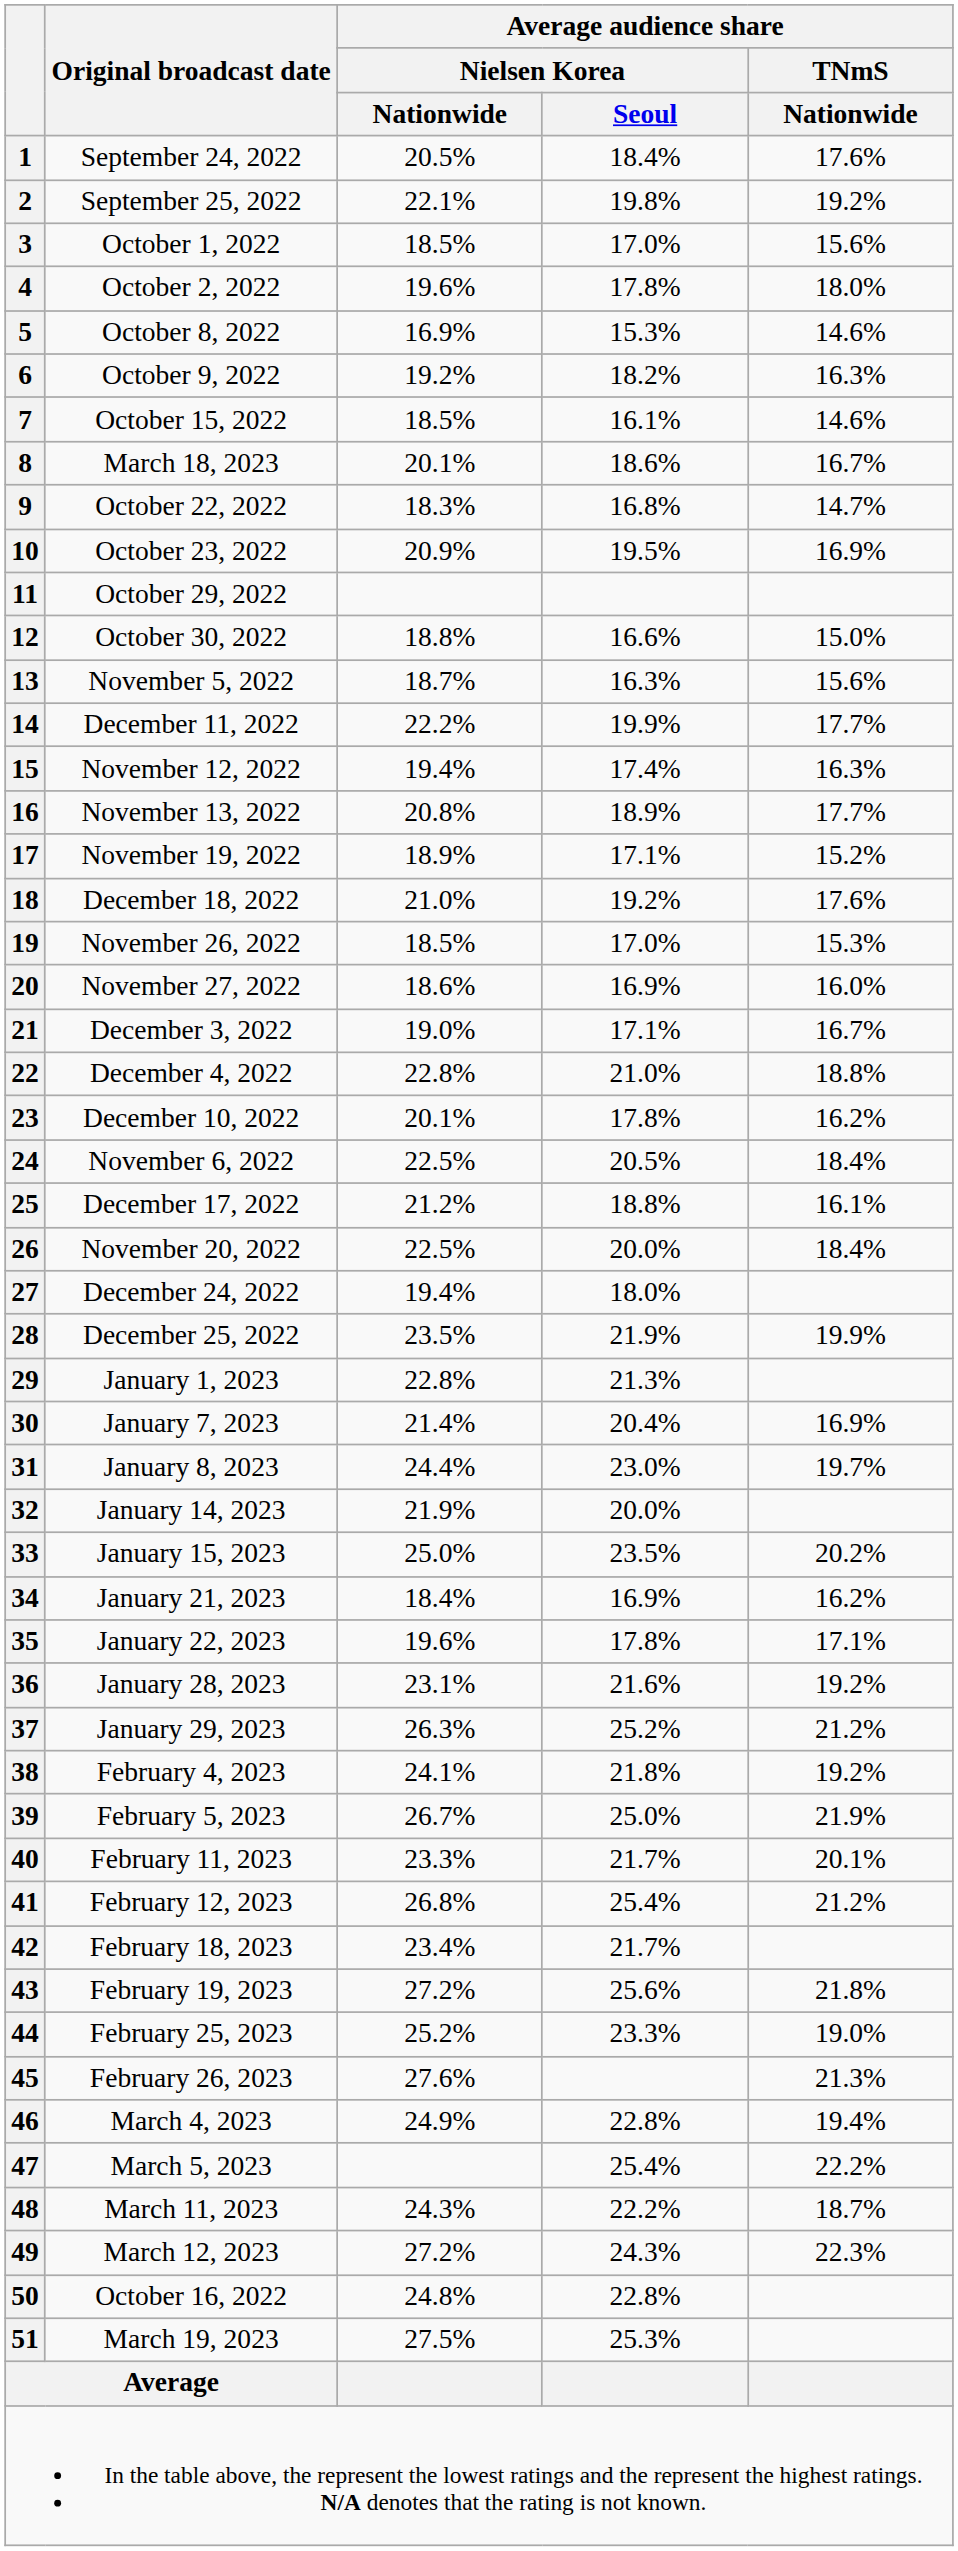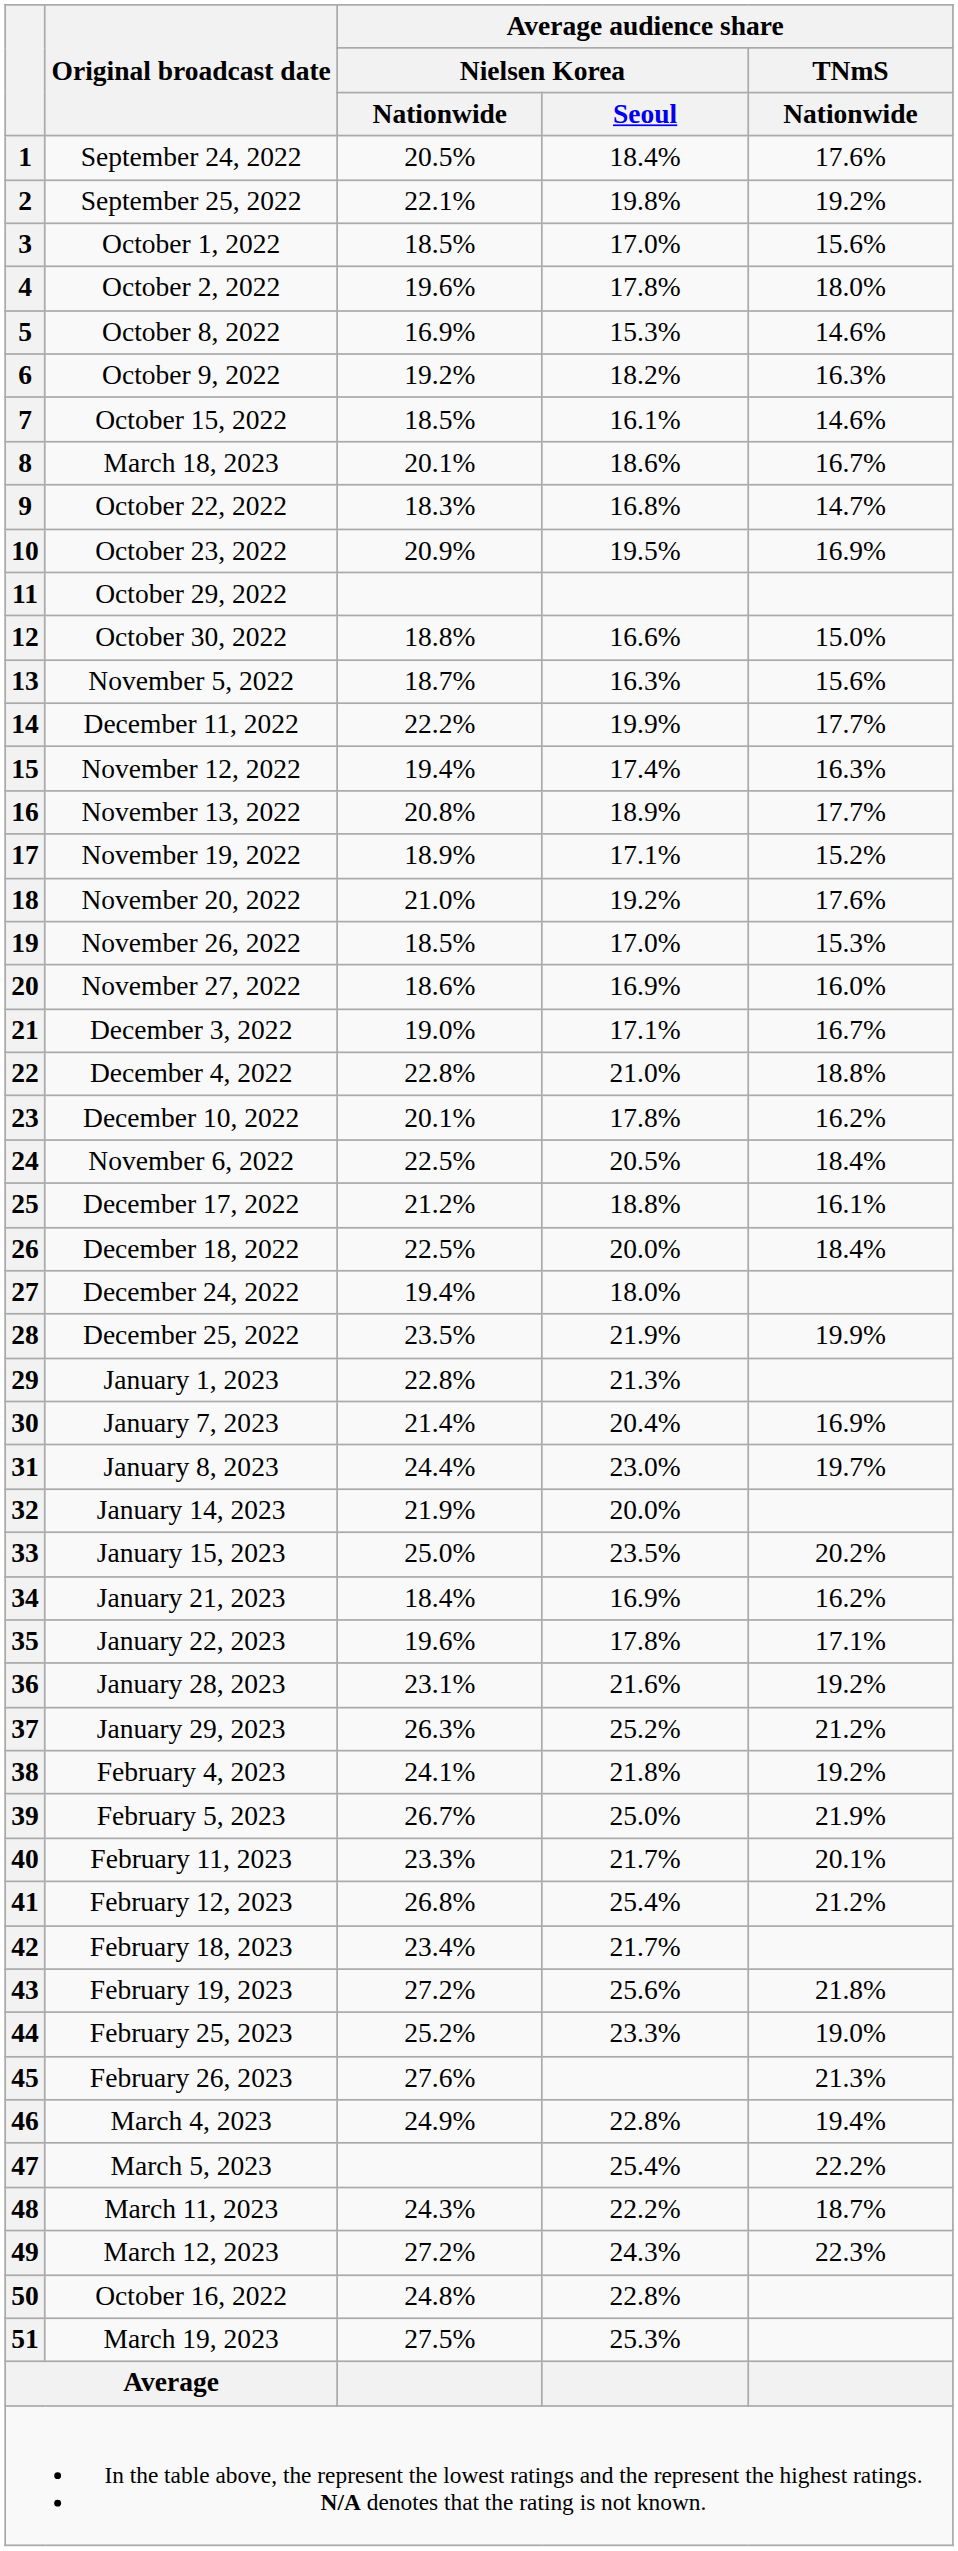18 | Original broadcast date: December 18, 2022 -> November 20, 2022
26 | Original broadcast date: November 20, 2022 -> December 18, 2022
